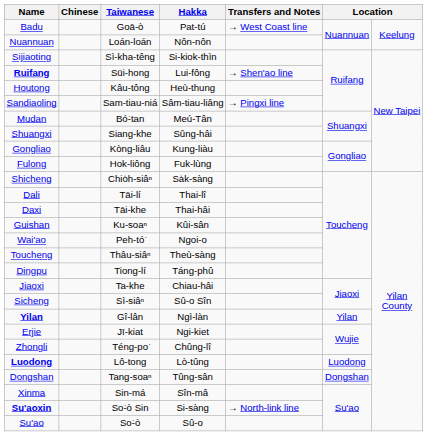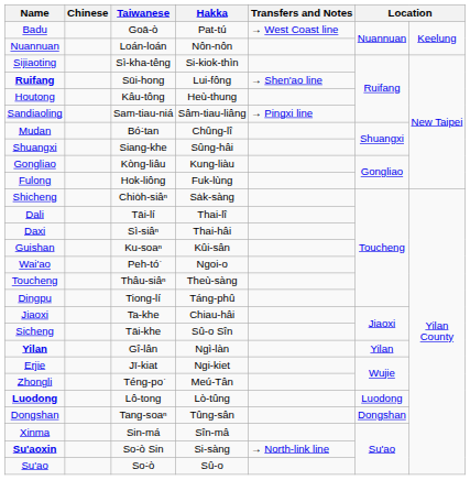Mudan | Hakka: Meú-Tân -> Chûng-lî
Daxi | Taiwanese: Tāi-khe -> Sì-siâⁿ
Sicheng | Taiwanese: Sì-siâⁿ -> Tāi-khe
Zhongli | Hakka: Chûng-lî -> Meú-Tân
